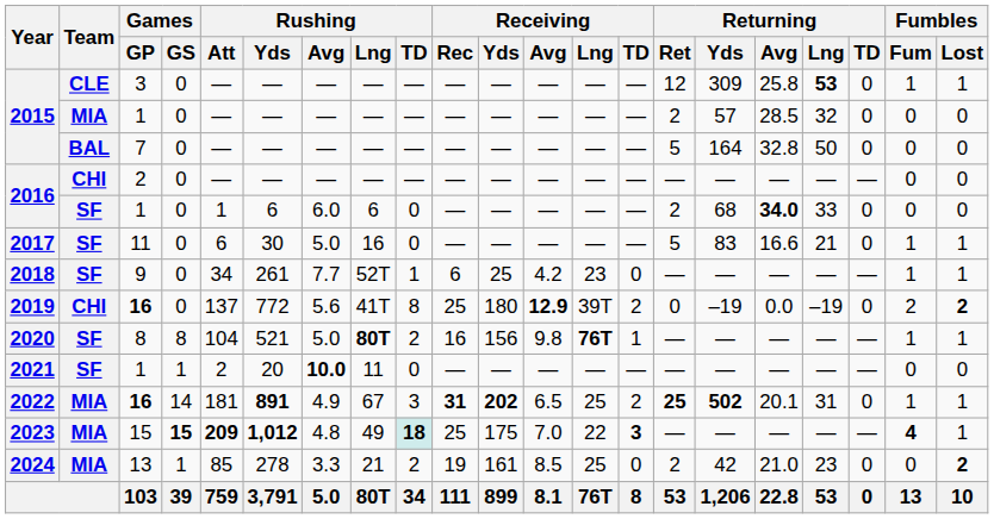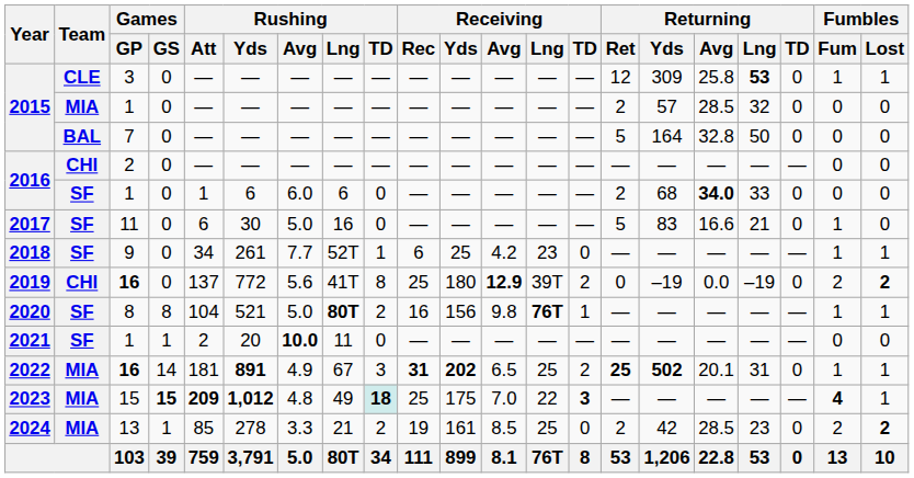2017 | Fumbles / Lost: 1 -> 0
2024 | Returning / Avg: 21.0 -> 28.5
2024 | Fumbles / Fum: 0 -> 2
